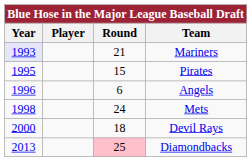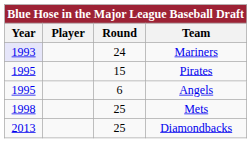Mariners | Round: 21 -> 24
Angels | Year: 1996 -> 1995
Mets | Round: 24 -> 25
- row: 2000 | 18 | Devil Rays
Diamondbacks | Round: pink background -> no background
